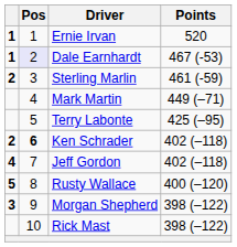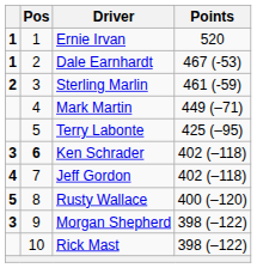Dale Earnhardt | Pos: lavender background -> no background
Ken Schrader | column 1: 2 -> 3
